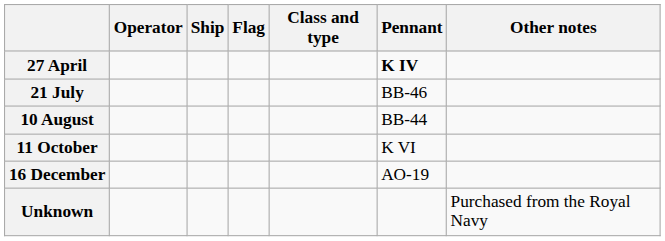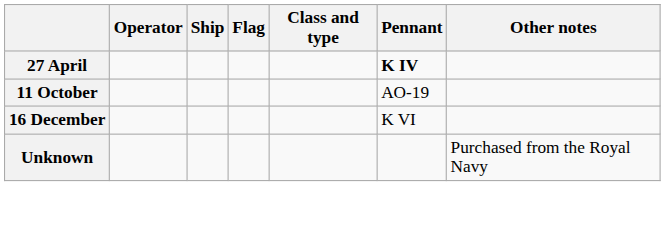- row: 21 July | BB-46
- row: 10 August | BB-44
11 October | Pennant: K VI -> AO-19
16 December | Pennant: AO-19 -> K VI
